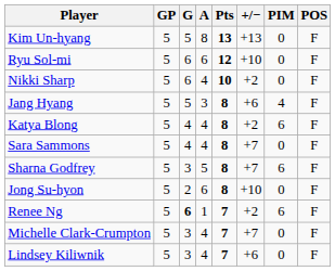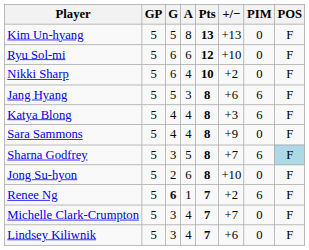Jang Hyang | PIM: 4 -> 6
Katya Blong | +/−: +2 -> +3
Sara Sammons | +/−: +7 -> +9
Sharna Godfrey | POS: no background -> lightblue background
